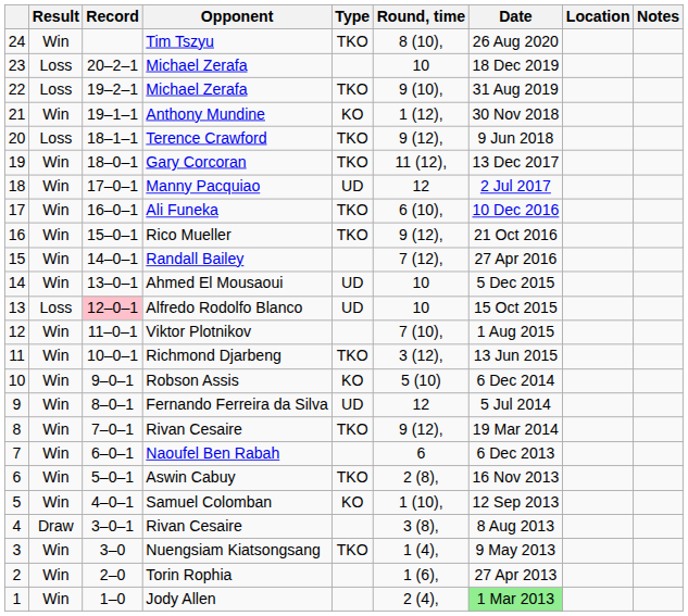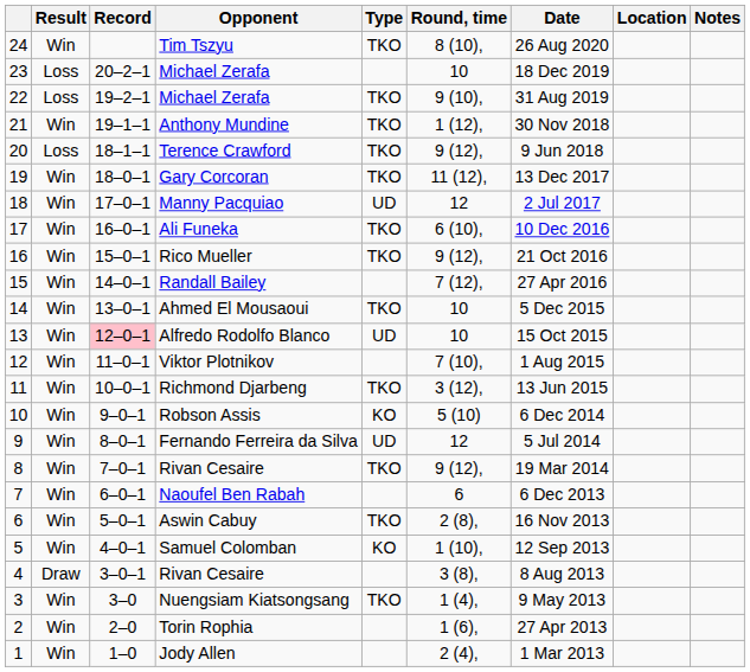Anthony Mundine | Type: KO -> TKO
Ahmed El Mousaoui | Type: UD -> TKO
Alfredo Rodolfo Blanco | Result: Loss -> Win
Jody Allen | Date: lightgreen background -> no background
